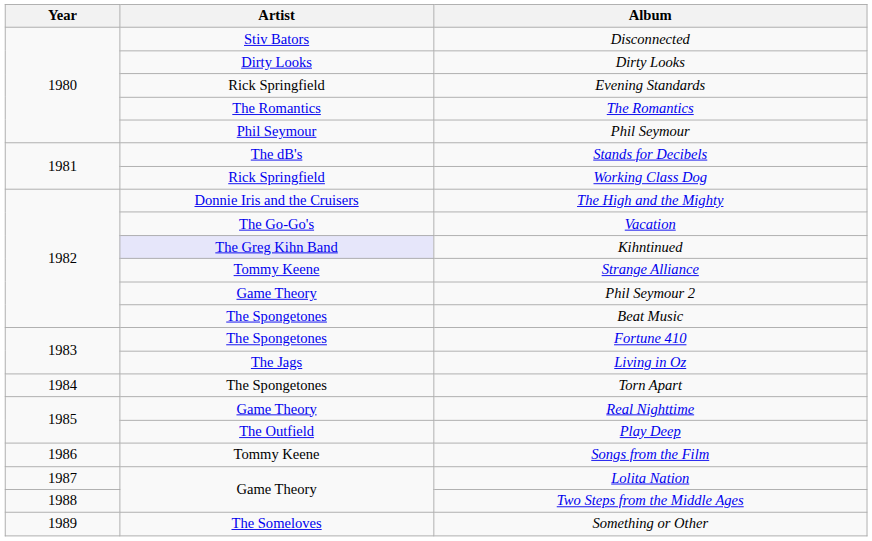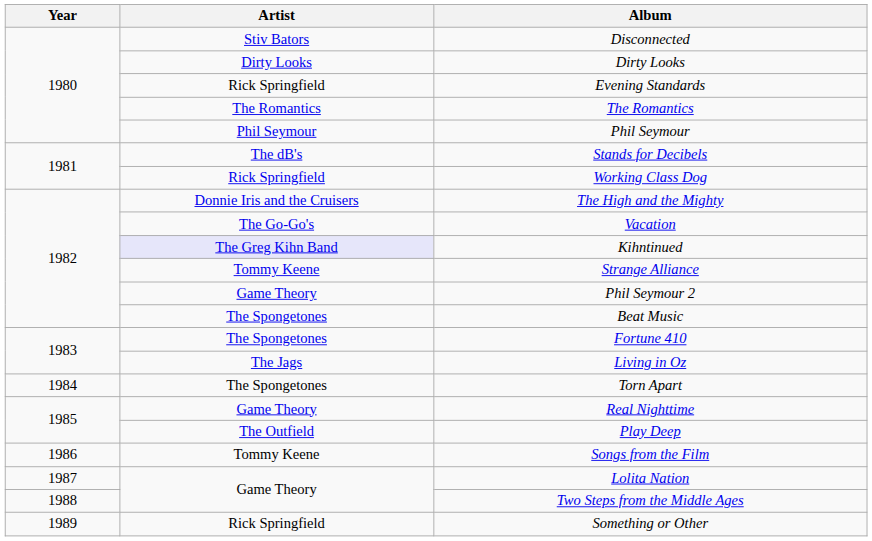Something or Other | Artist: The Someloves -> Rick Springfield
